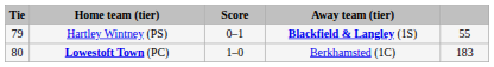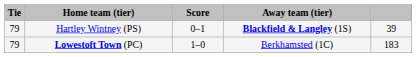Hartley Wintney (PS) | column 5: 55 -> 39
Lowestoft Town (PC) | Tie: 80 -> 79
